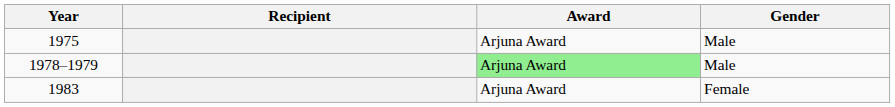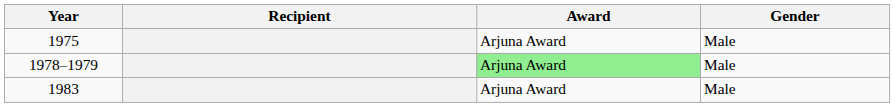1983 | Gender: Female -> Male
